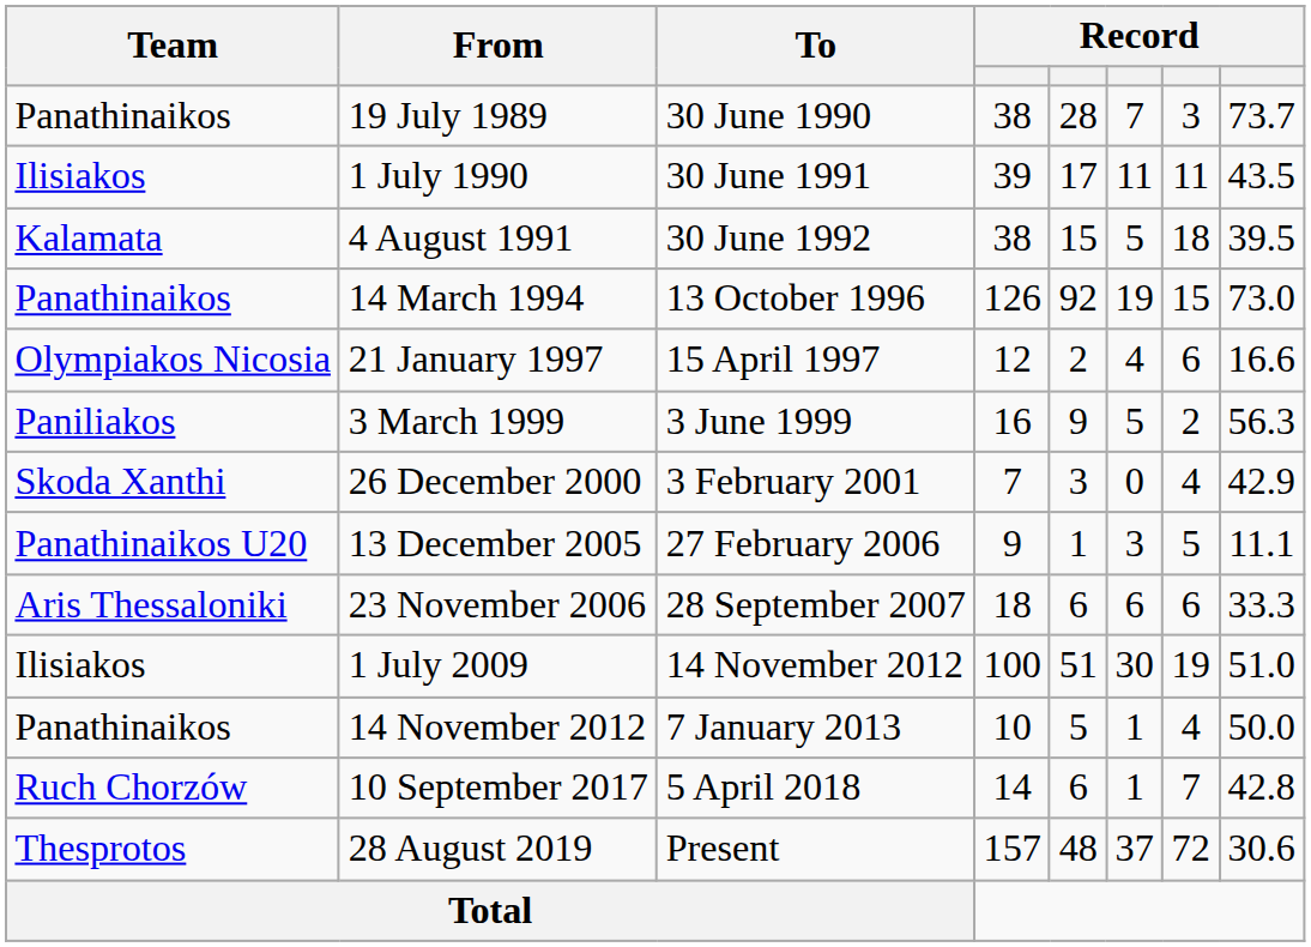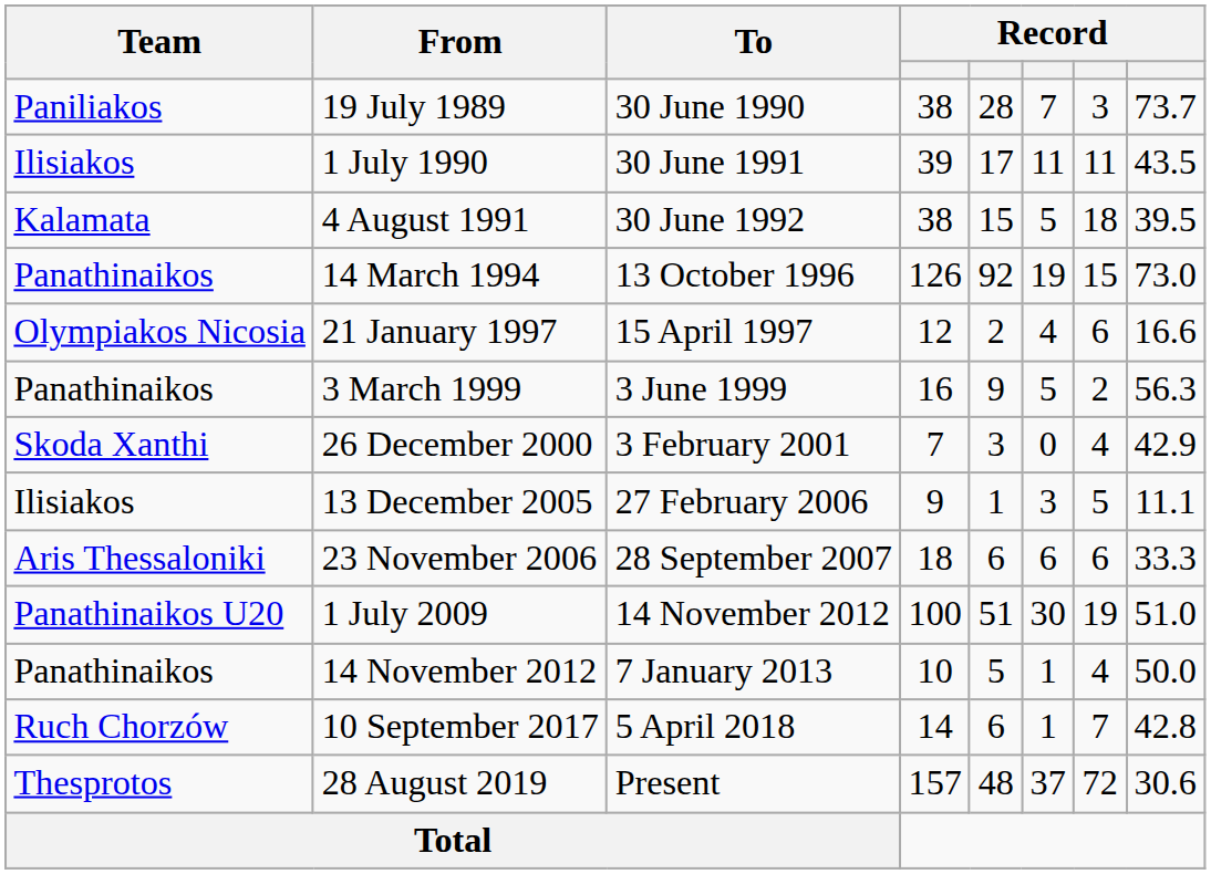19 July 1989 | Team: Panathinaikos -> Paniliakos
3 March 1999 | Team: Paniliakos -> Panathinaikos
13 December 2005 | Team: Panathinaikos U20 -> Ilisiakos
1 July 2009 | Team: Ilisiakos -> Panathinaikos U20
